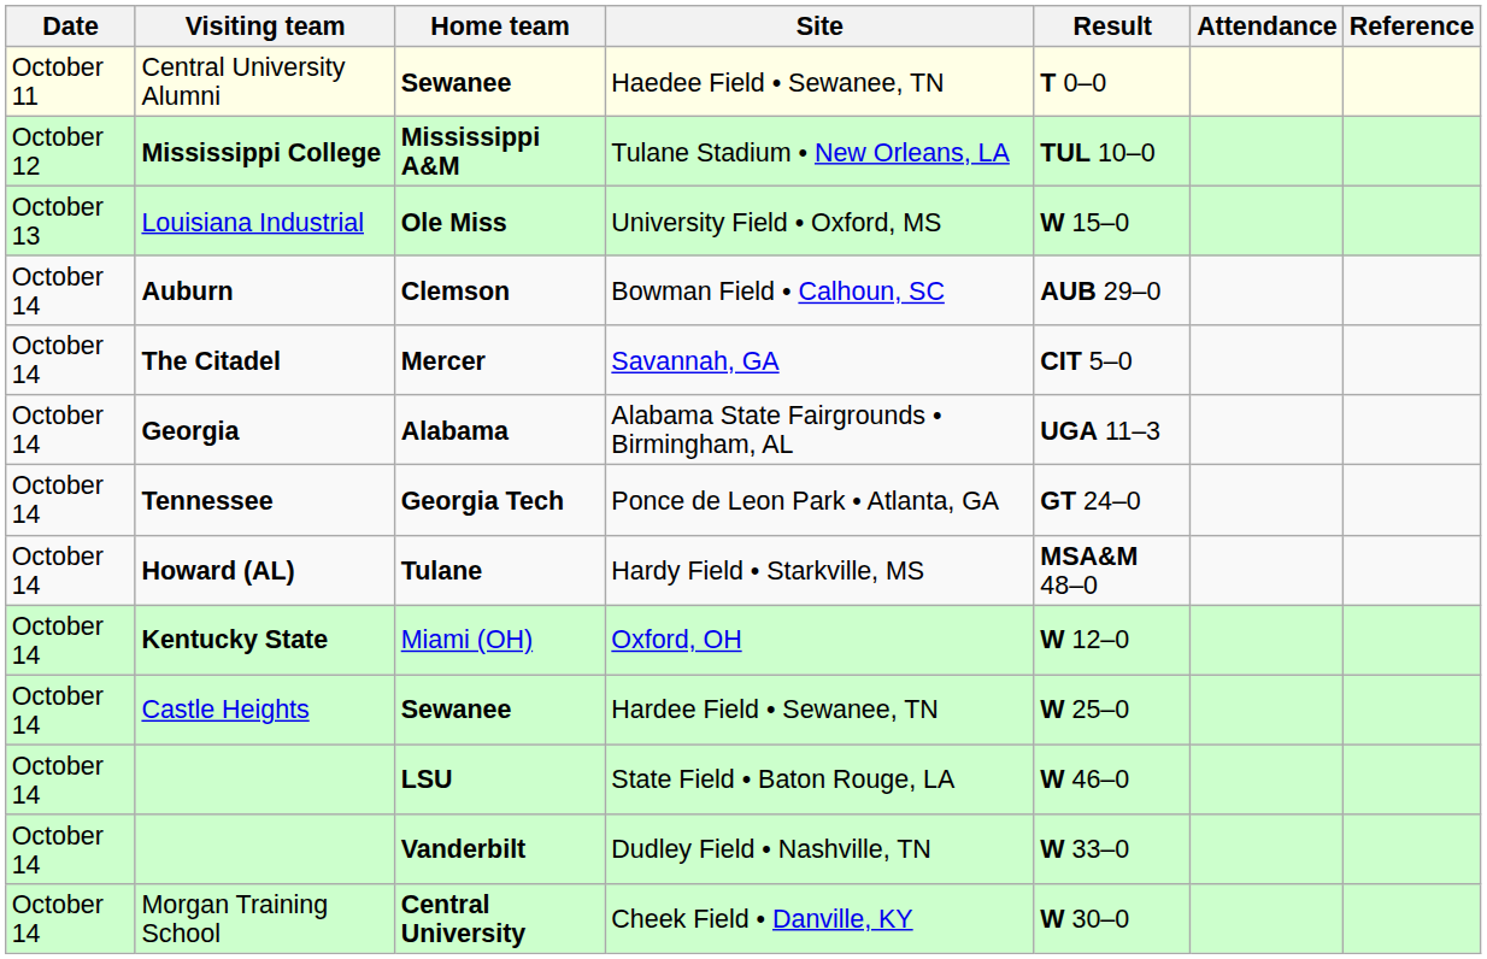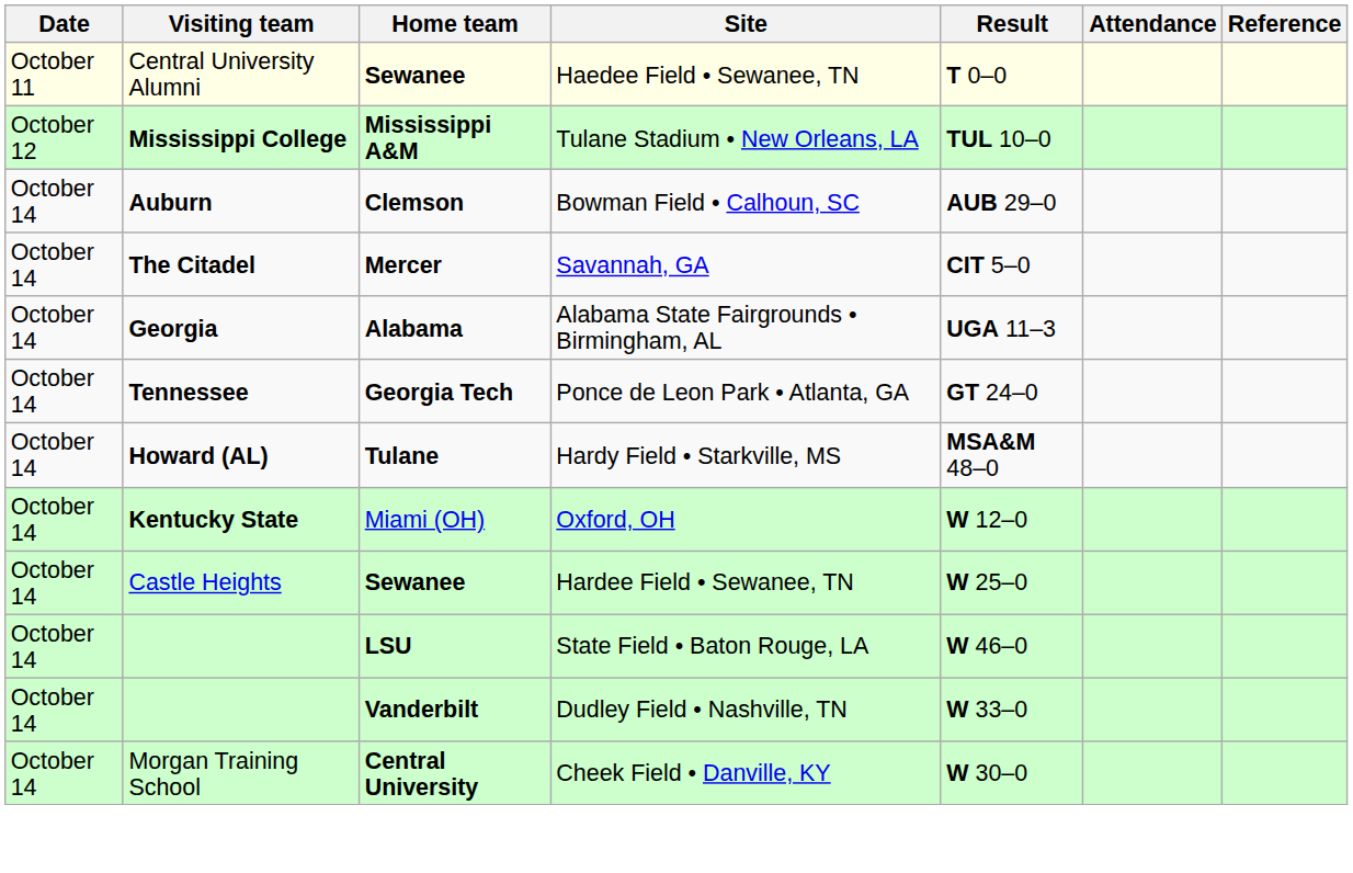- row: October 13 | Louisiana Industrial | Ole Miss | University Field • Oxford, MS | W 15–0
